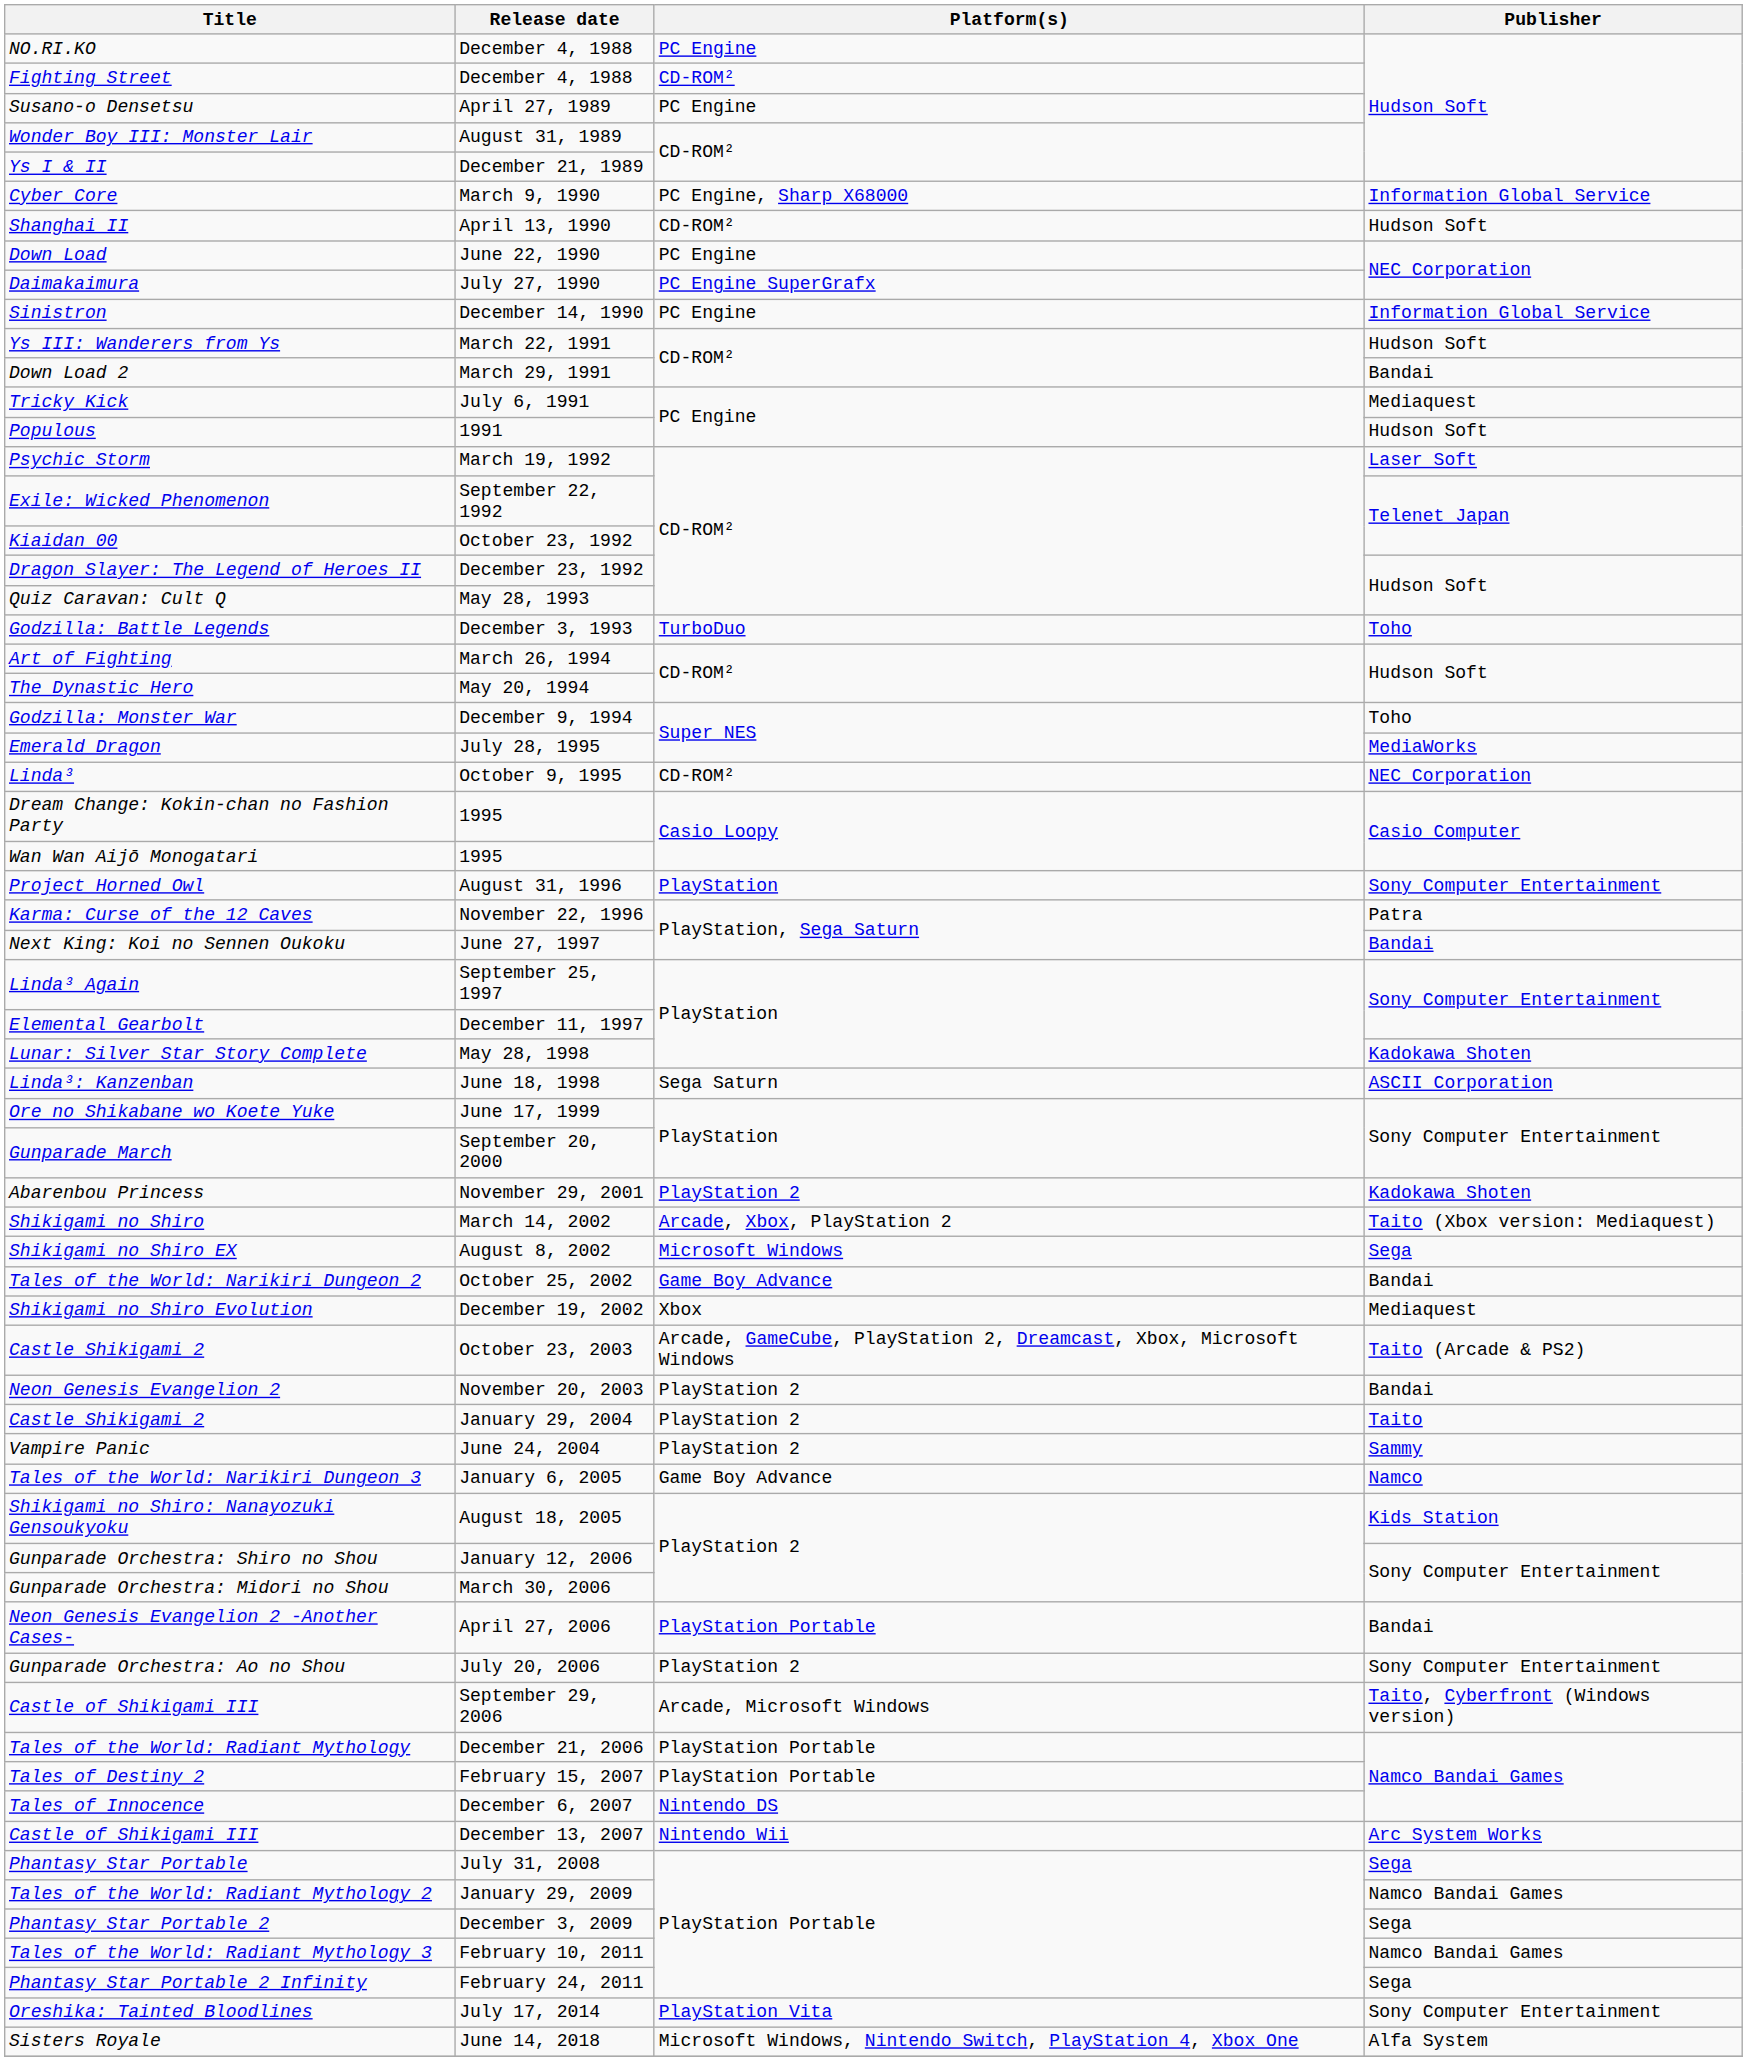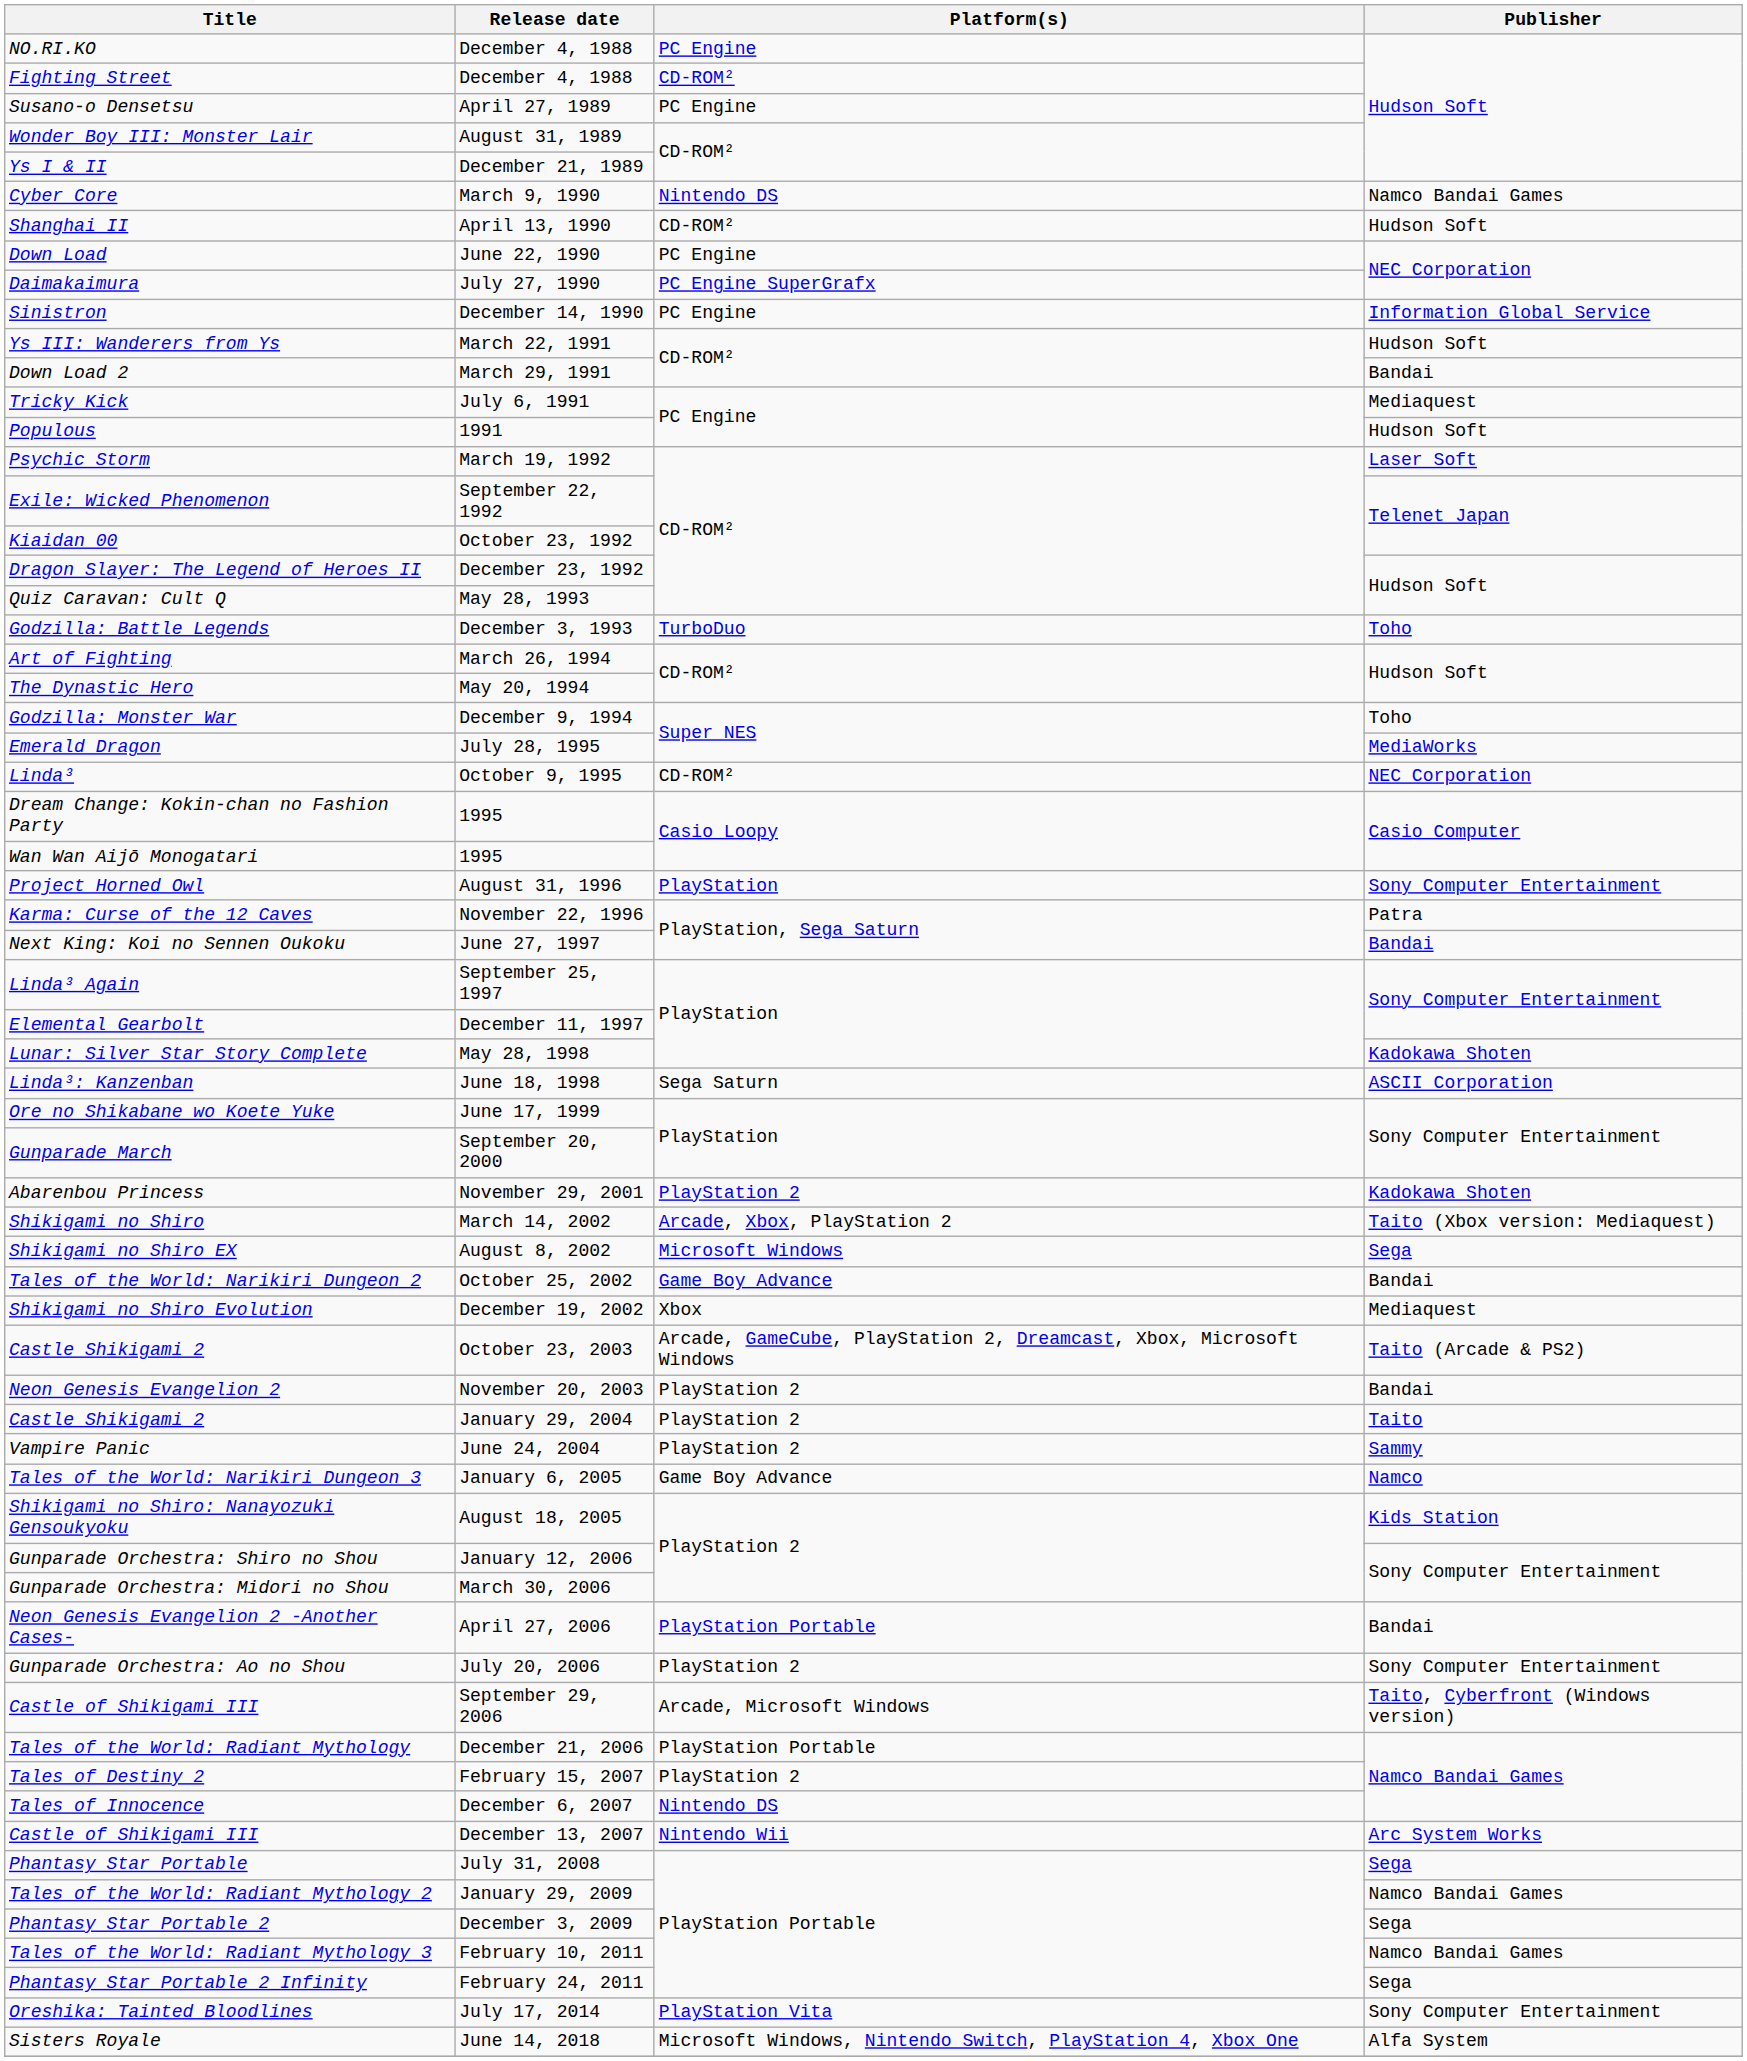Cyber Core | Platform(s): PC Engine, Sharp X68000 -> Nintendo DS
Cyber Core | Publisher: Information Global Service -> Namco Bandai Games
Tales of Destiny 2 | Platform(s): PlayStation Portable -> PlayStation 2
